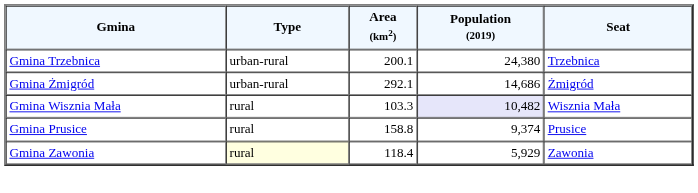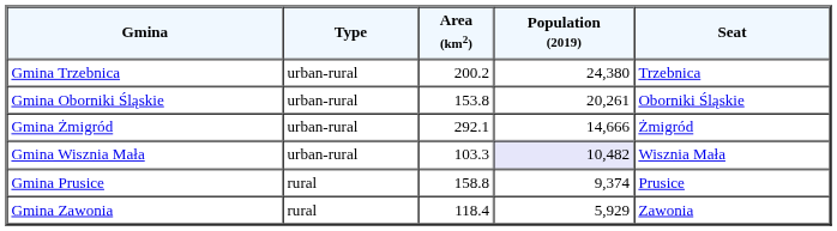Gmina Trzebnica | Area (km2): 200.1 -> 200.2
+ row: Gmina Oborniki Śląskie | urban-rural | 153.8 | 20,261 | Oborniki Śląskie
Gmina Żmigród | Population (2019): 14,686 -> 14,666
Gmina Wisznia Mała | Type: rural -> urban-rural
Gmina Zawonia | Type: lightyellow background -> no background
